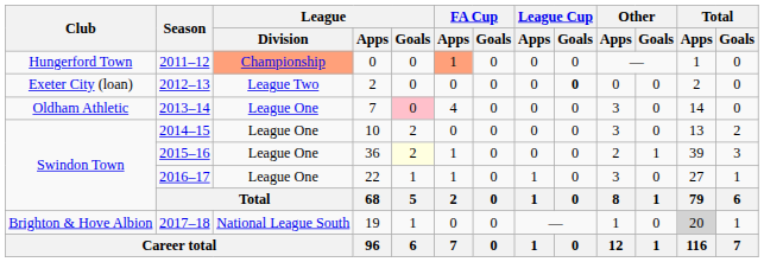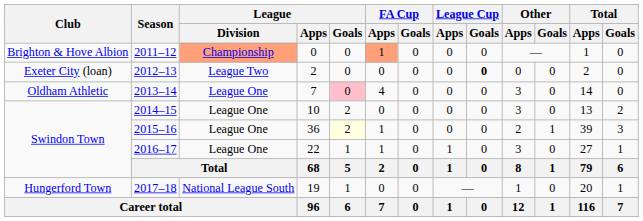2011–12 | Club: Hungerford Town -> Brighton & Hove Albion
2017–18 | Club: Brighton & Hove Albion -> Hungerford Town
2017–18 | Total / Apps: lightgrey background -> no background
